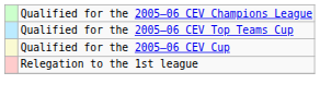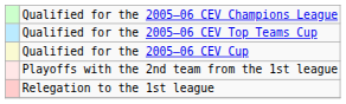+ row: Playoffs with the 2nd team from the 1st league
